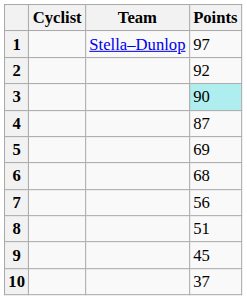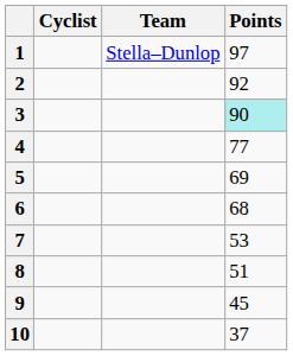4 | Points: 87 -> 77
7 | Points: 56 -> 53
